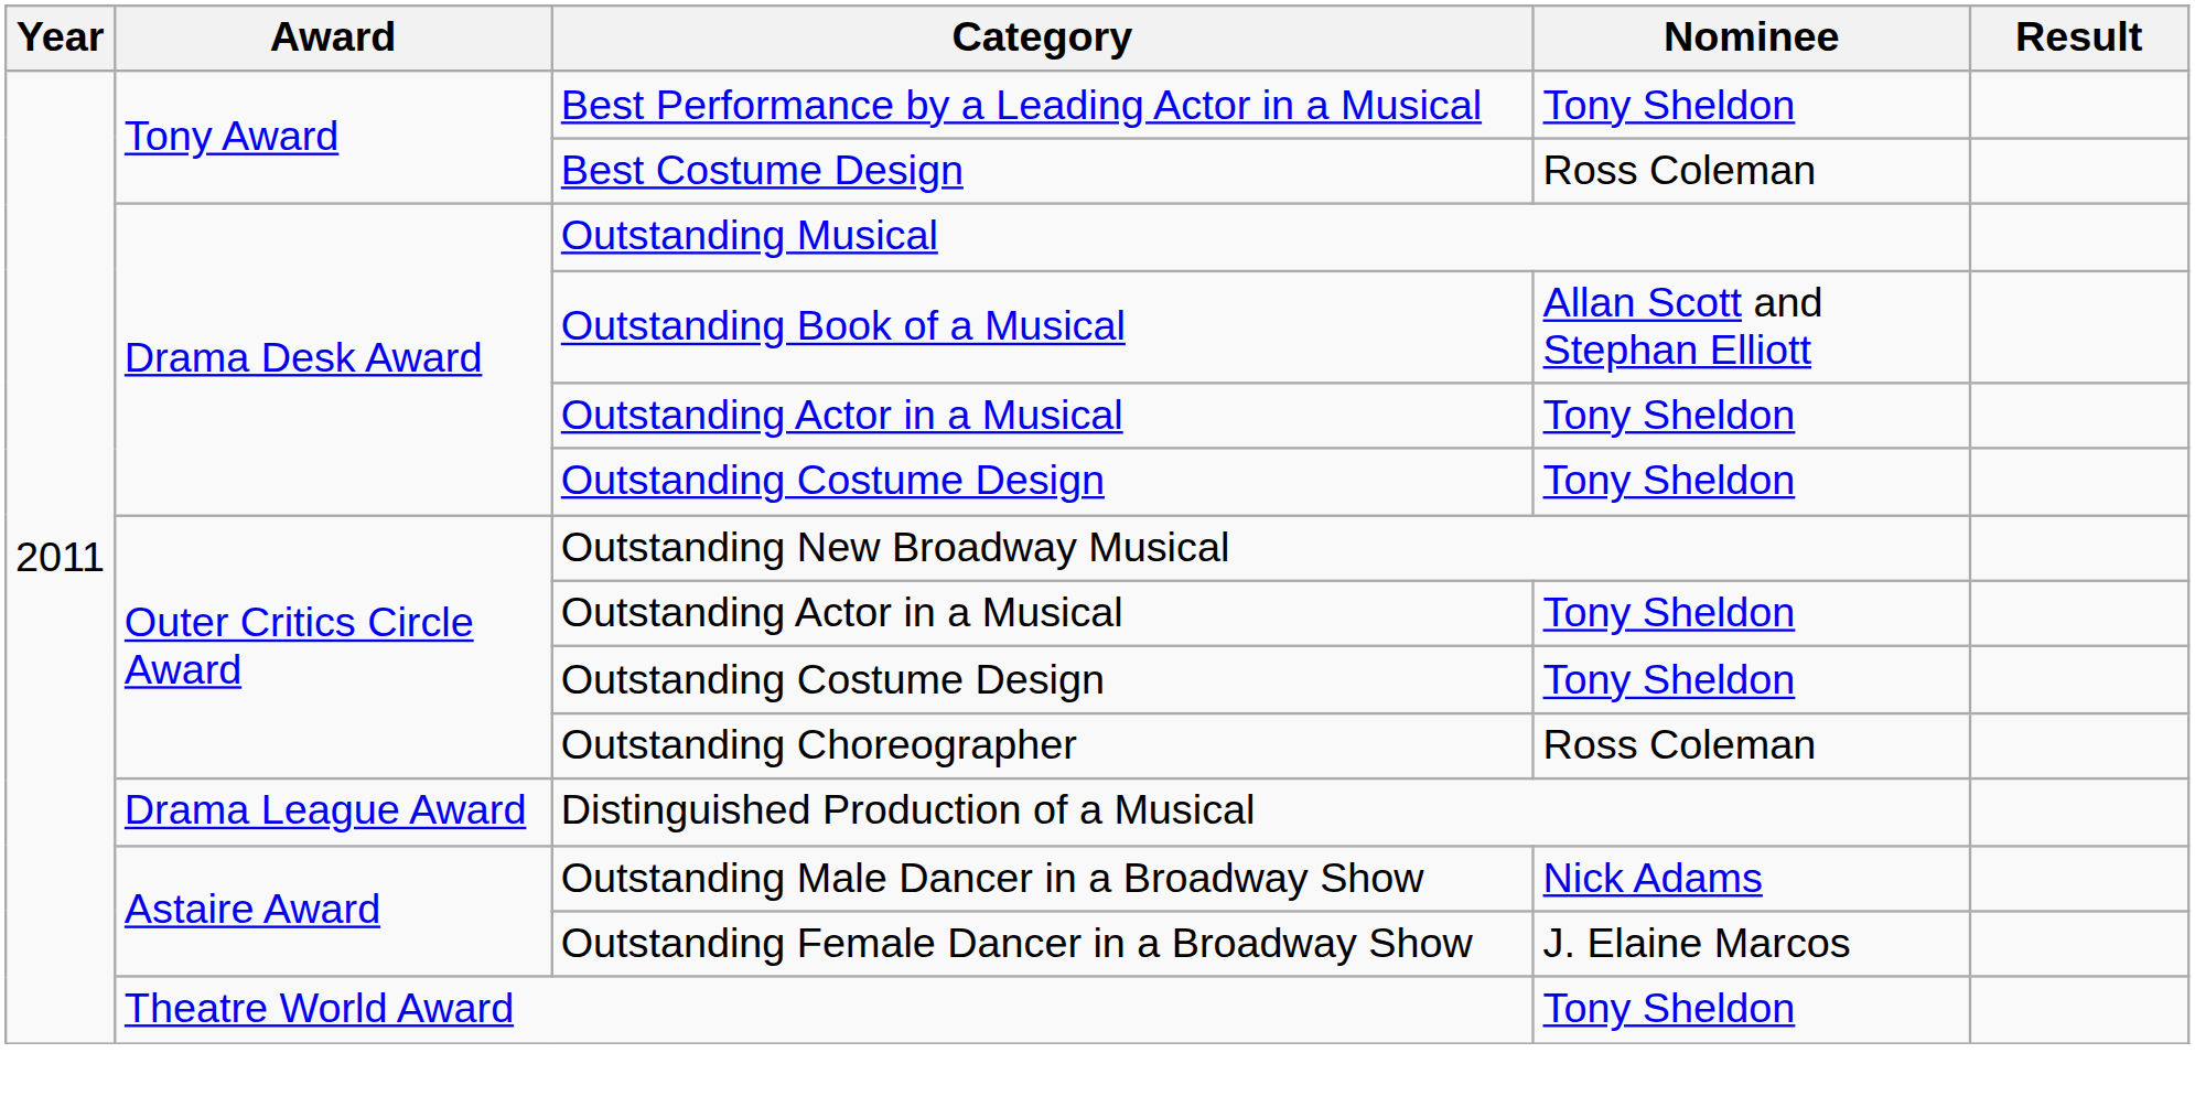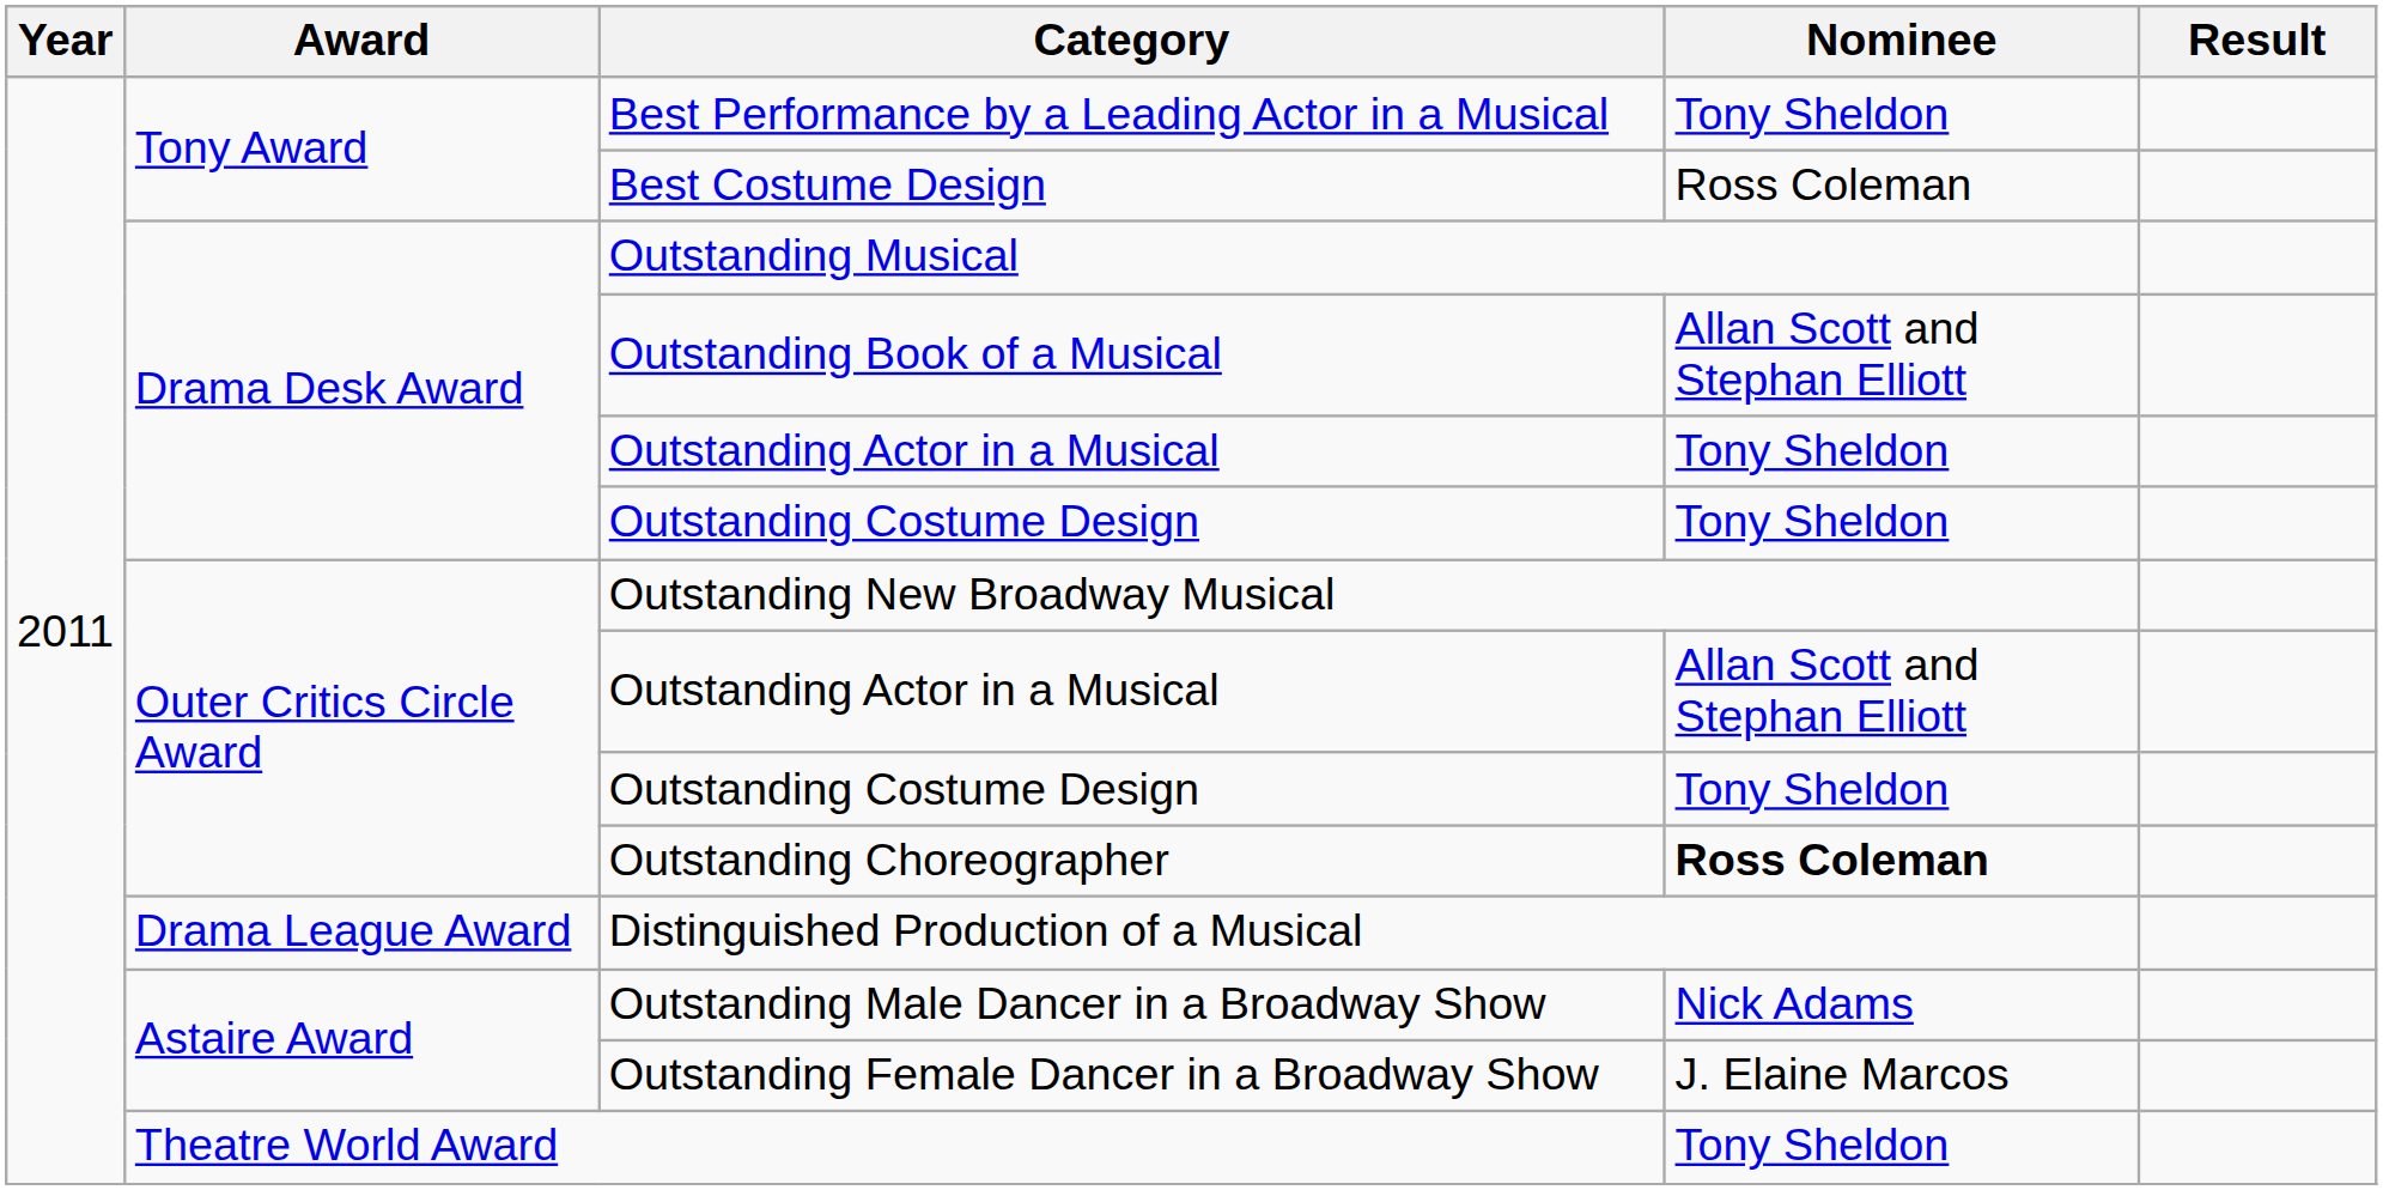Outer Critics Circle Award / Outstanding Actor in a Musical | Nominee: Tony Sheldon -> Allan Scott and Stephan Elliott
Outstanding Choreographer | Nominee: normal -> bold
